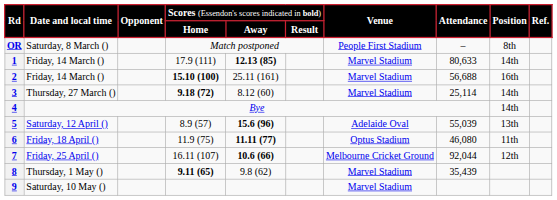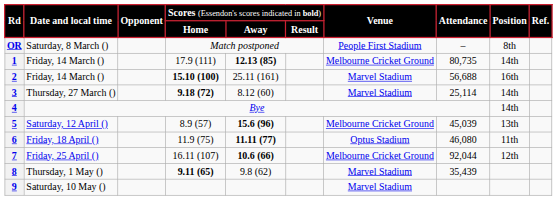1 | column 7: Marvel Stadium -> Melbourne Cricket Ground
1 | column 8: 80,633 -> 80,735
5 | column 7: Adelaide Oval -> Melbourne Cricket Ground
5 | column 8: 55,039 -> 45,039
